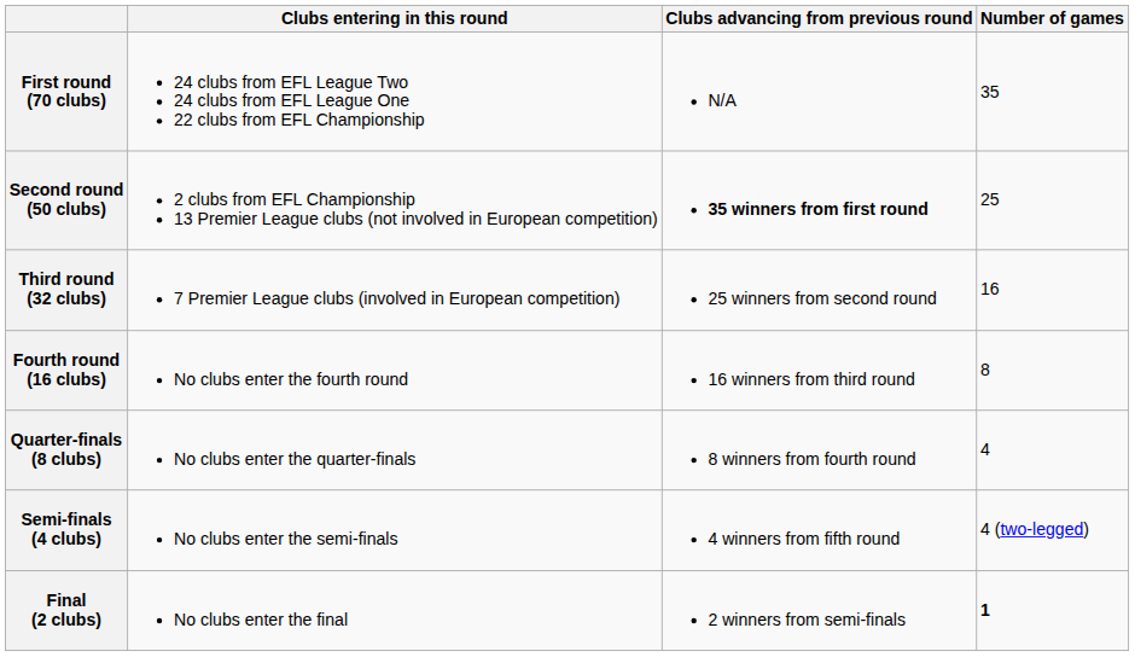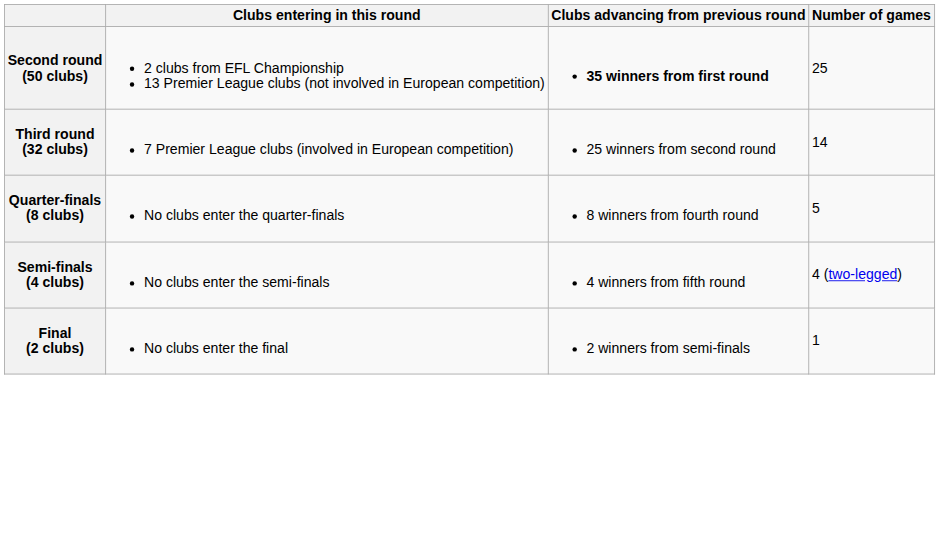- row: First round (70 clubs) | 24 clubs from EFL League Two 24 clubs from EFL League One 22 clubs from EFL Championship | N/A | 35
Third round (32 clubs) | Number of games: 16 -> 14
- row: Fourth round (16 clubs) | No clubs enter the fourth round | 16 winners from third round | 8
Quarter-finals (8 clubs) | Number of games: 4 -> 5
Final (2 clubs) | Number of games: bold -> normal
